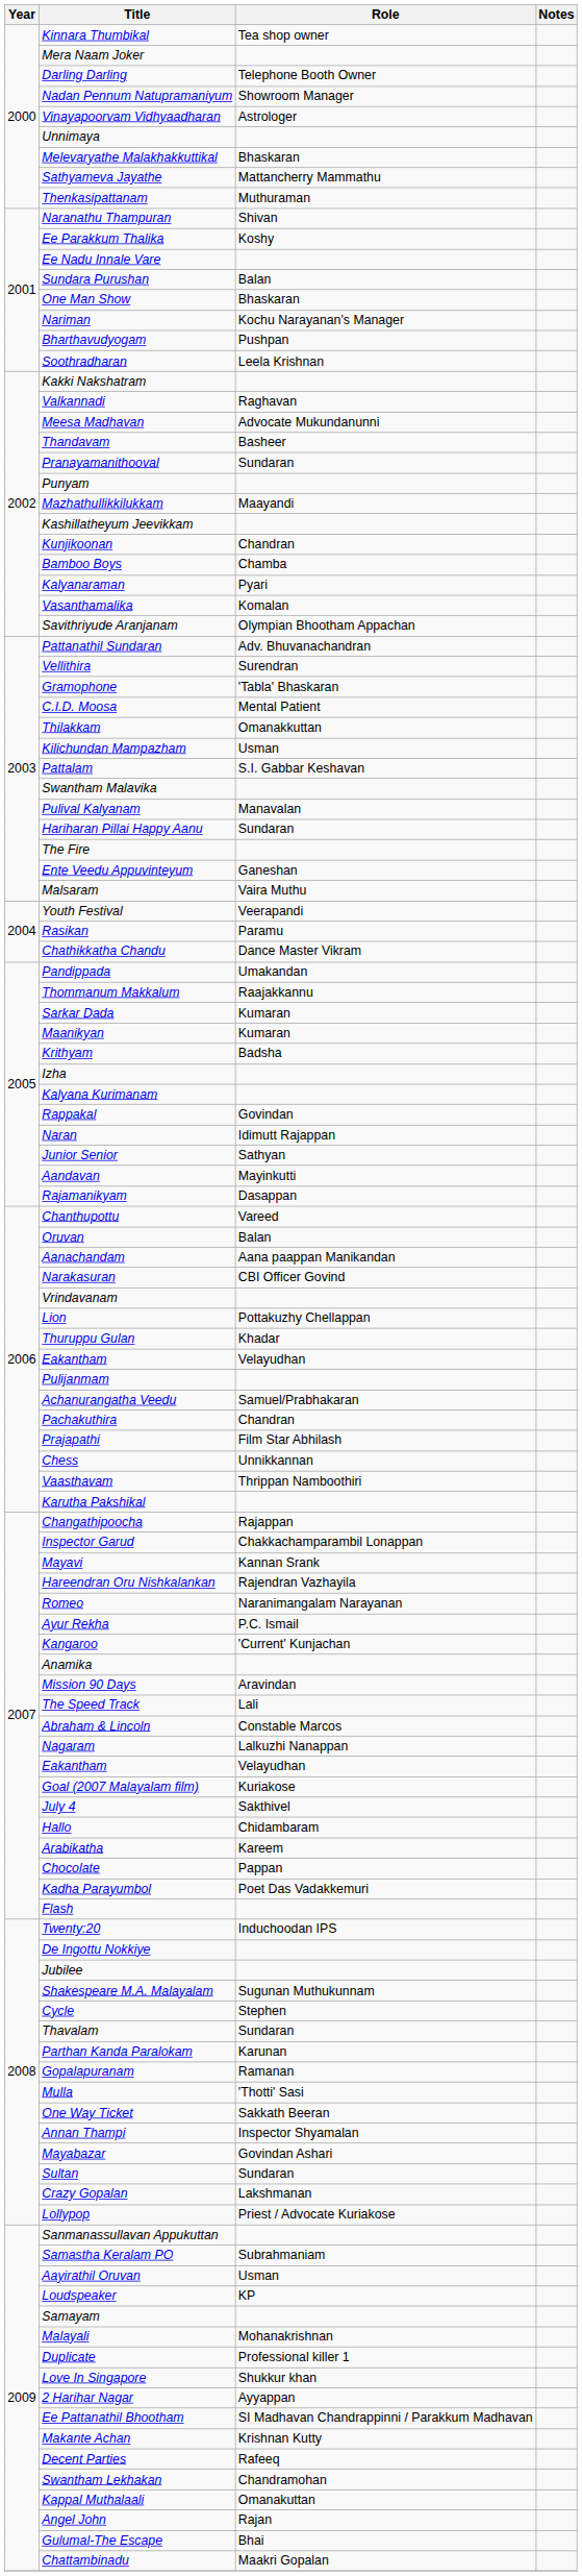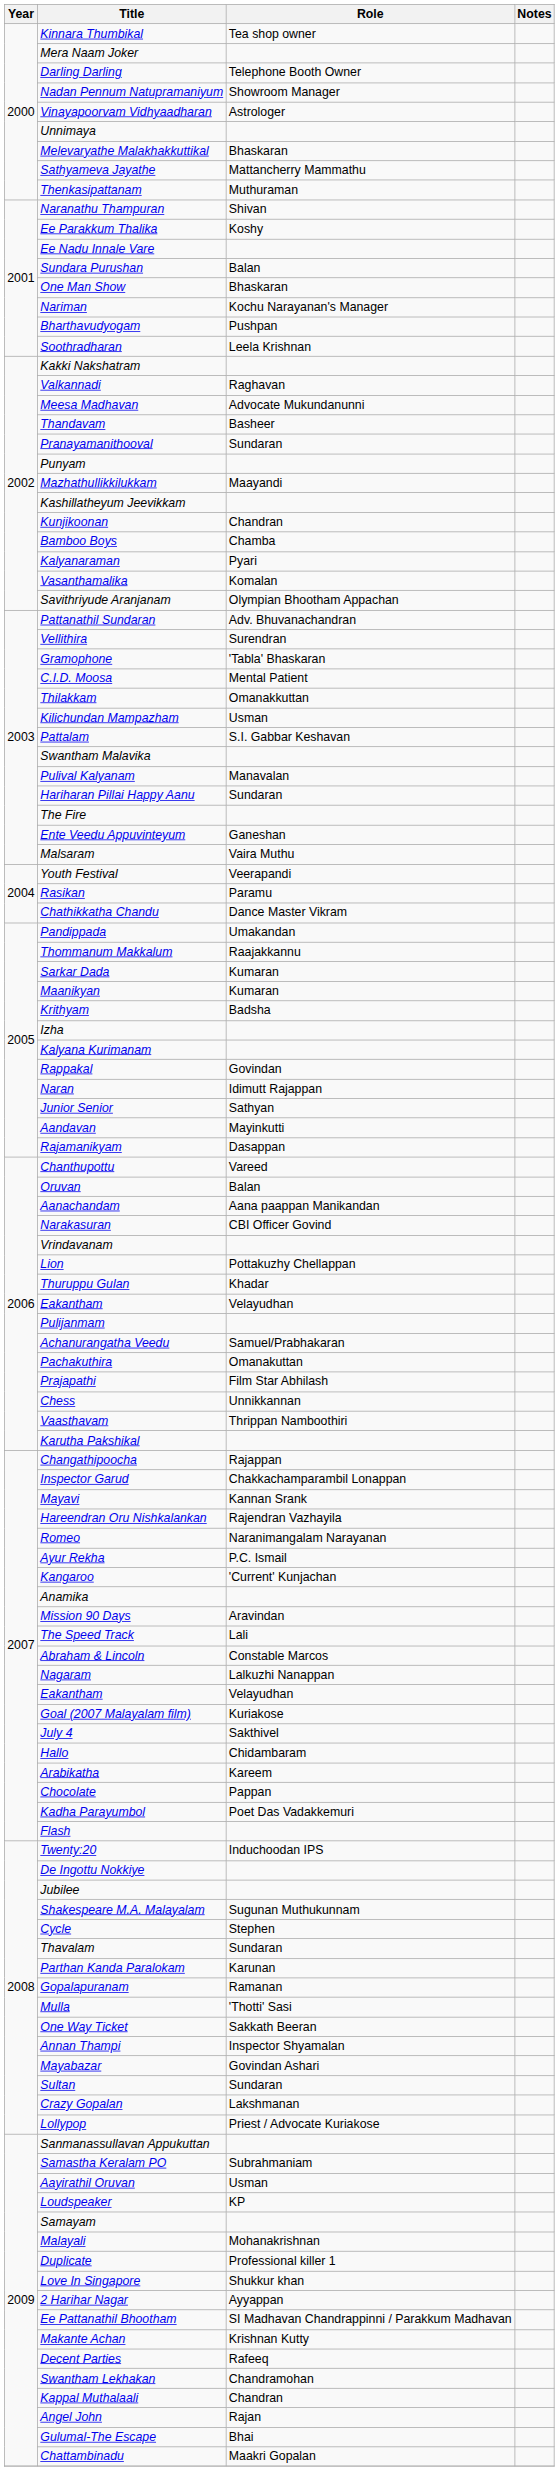Pachakuthira | Role: Chandran -> Omanakuttan
Kappal Muthalaali | Role: Omanakuttan -> Chandran
